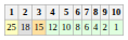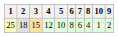columns swapped: 9 <-> 10
